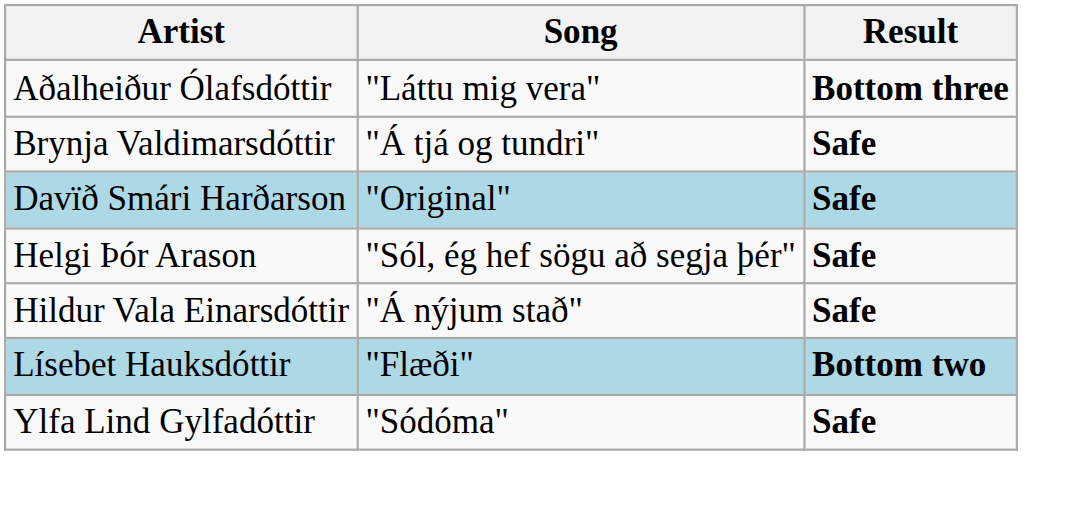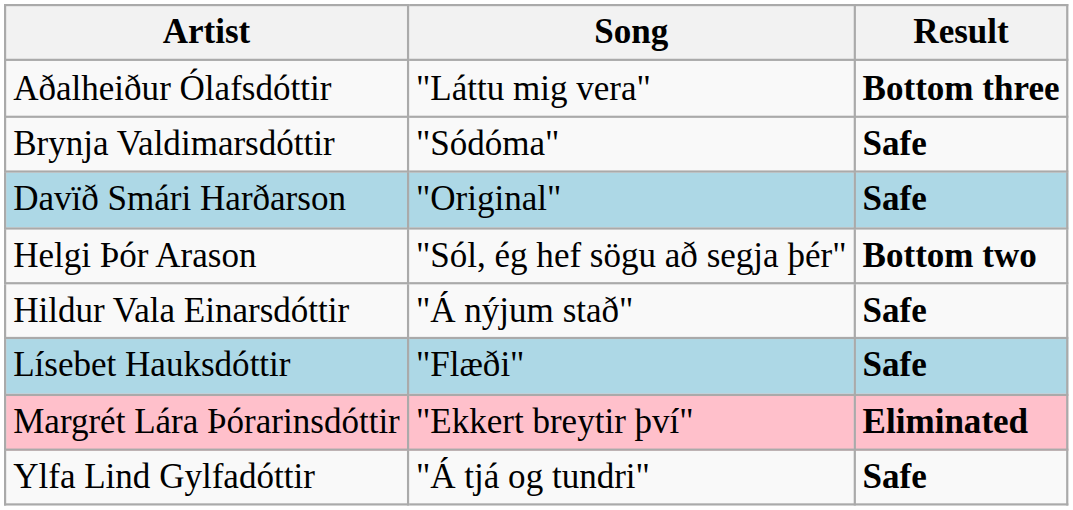Brynja Valdimarsdóttir | Song: "Á tjá og tundri" -> "Sódóma"
Helgi Þór Arason | Result: Safe -> Bottom two
Lísebet Hauksdóttir | Result: Bottom two -> Safe
+ row: Margrét Lára Þórarinsdóttir | "Ekkert breytir því" | Eliminated
Ylfa Lind Gylfadóttir | Song: "Sódóma" -> "Á tjá og tundri"
